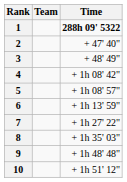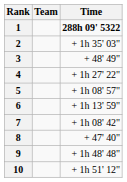2 | Time: + 47' 40" -> + 1h 35' 03"
4 | Time: + 1h 08' 42" -> + 1h 27' 22"
7 | Time: + 1h 27' 22" -> + 1h 08' 42"
8 | Time: + 1h 35' 03" -> + 47' 40"
